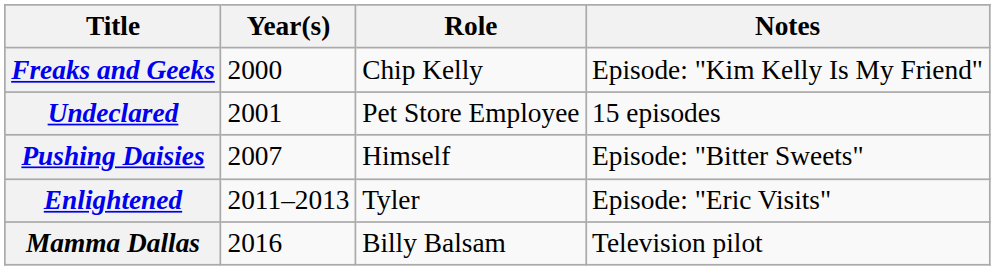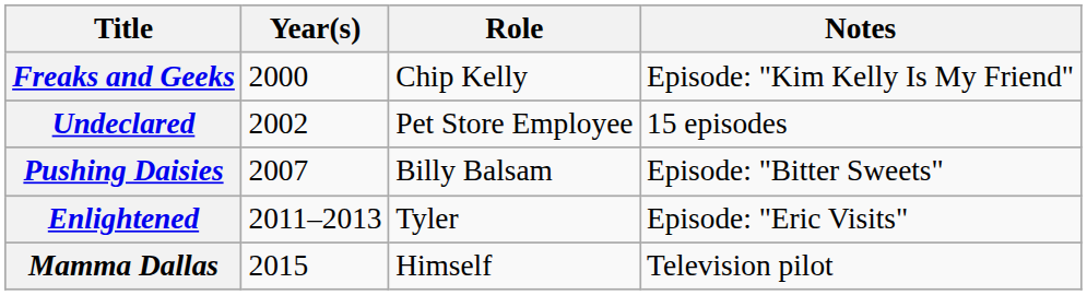Undeclared | Year(s): 2001 -> 2002
Pushing Daisies | Role: Himself -> Billy Balsam
Mamma Dallas | Year(s): 2016 -> 2015
Mamma Dallas | Role: Billy Balsam -> Himself
